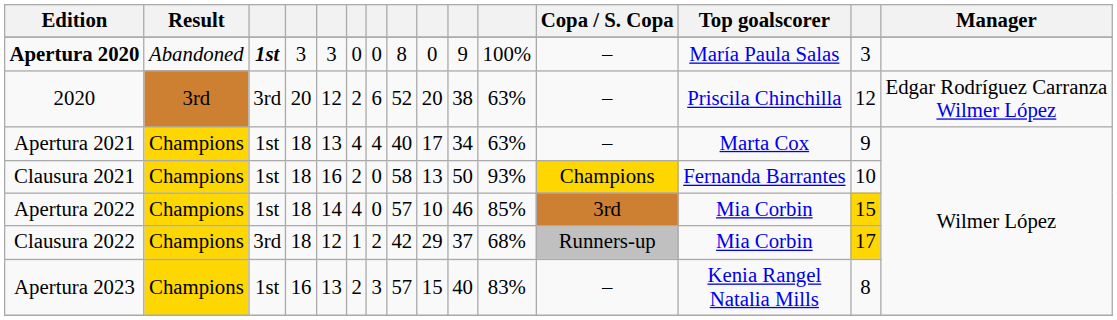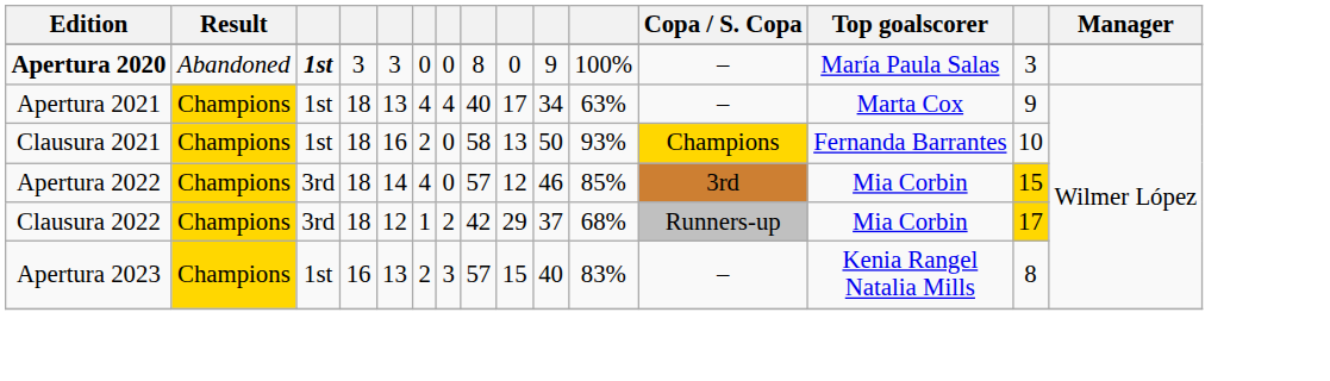- row: 2020 | 3rd | 3rd | 20 | 12 | 2 | 6 | 52 | 20 | 38 | 63% | – | Priscila Chinchilla | 12 | Edgar Rodríguez Carranza Wilmer López
Apertura 2022 | column 3: 1st -> 3rd
Apertura 2022 | column 9: 10 -> 12
